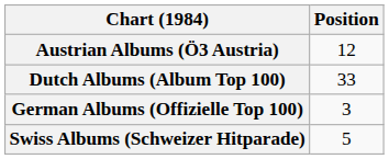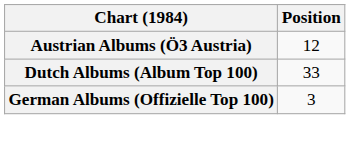- row: Swiss Albums (Schweizer Hitparade) | 5
